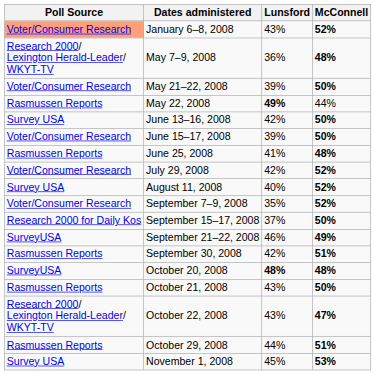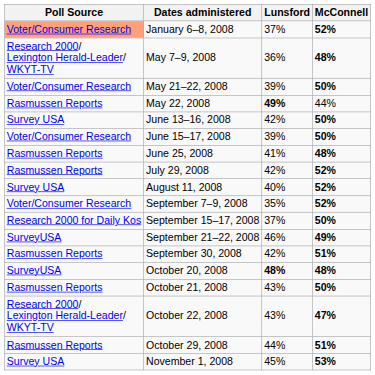January 6–8, 2008 | Lunsford: 43% -> 37%
July 29, 2008 | Poll Source: Voter/Consumer Research -> Rasmussen Reports
